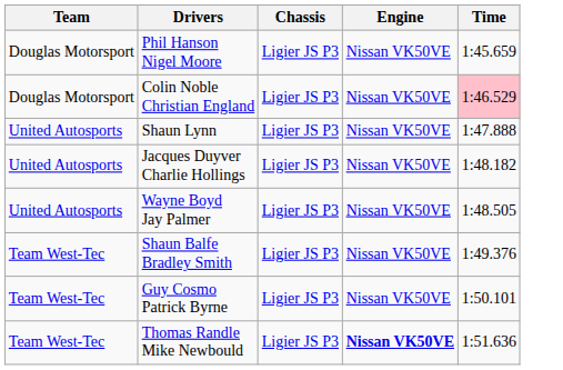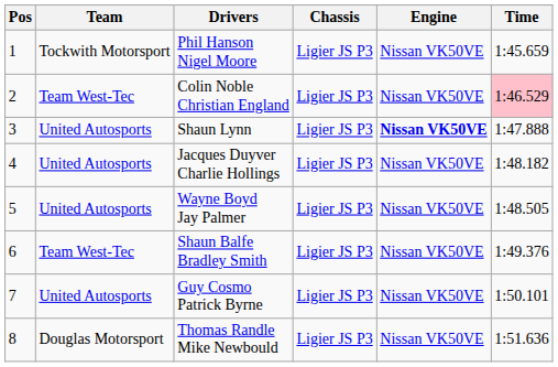+ column: Pos | 1 | 2 | 3 | 4 | 5 | 6 | 7 | 8
Phil Hanson Nigel Moore | Team: Douglas Motorsport -> Tockwith Motorsport
Colin Noble Christian England | Team: Douglas Motorsport -> Team West-Tec
Shaun Lynn | Engine: normal -> bold
Guy Cosmo Patrick Byrne | Team: Team West-Tec -> United Autosports
Thomas Randle Mike Newbould | Team: Team West-Tec -> Douglas Motorsport
Thomas Randle Mike Newbould | Engine: bold -> normal
